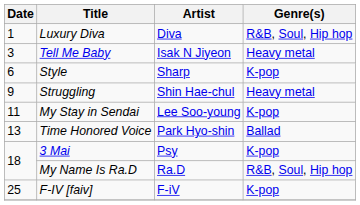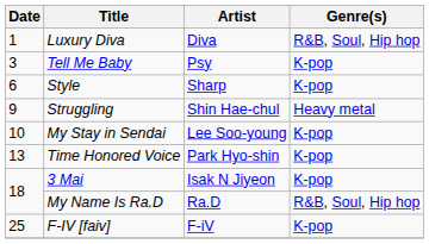Tell Me Baby | Artist: Isak N Jiyeon -> Psy
Tell Me Baby | Genre(s): Heavy metal -> K-pop
My Stay in Sendai | Date: 11 -> 10
Time Honored Voice | Genre(s): Ballad -> K-pop
3 Mai | Artist: Psy -> Isak N Jiyeon
